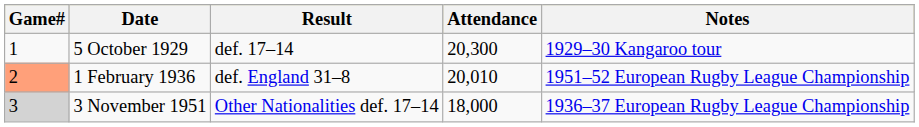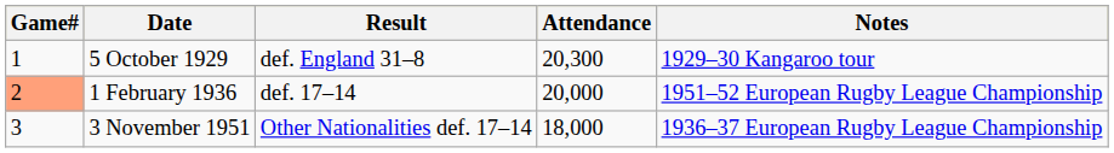5 October 1929 | Result: def. 17–14 -> def. England 31–8
1 February 1936 | Result: def. England 31–8 -> def. 17–14
1 February 1936 | Attendance: 20,010 -> 20,000
3 November 1951 | Game#: lightgrey background -> no background
